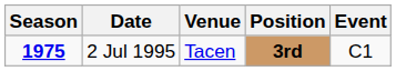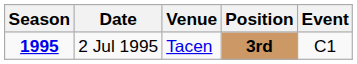2 Jul 1995 | Season: 1975 -> 1995
